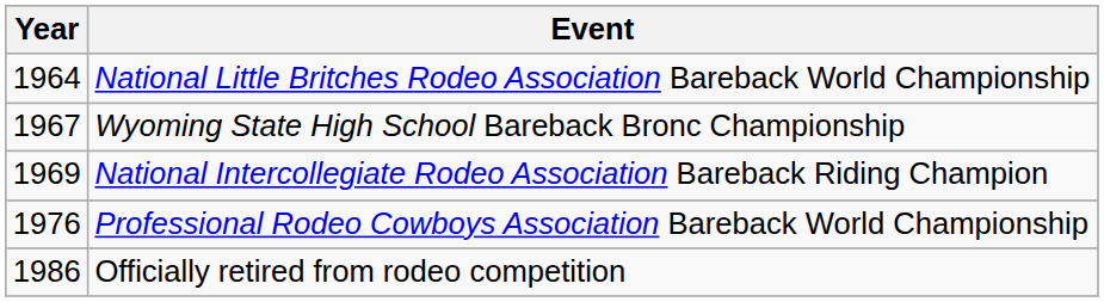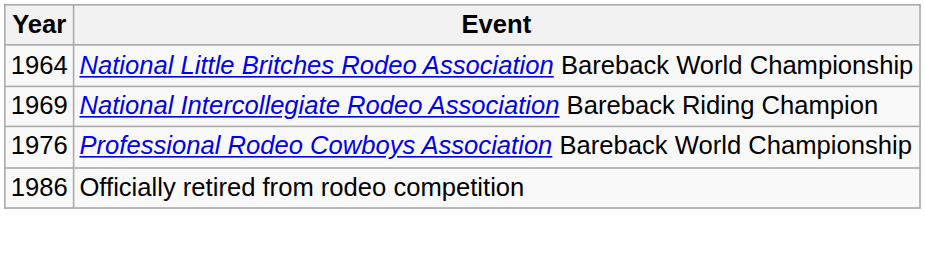- row: 1967 | Wyoming State High School Bareback Bronc Championship
